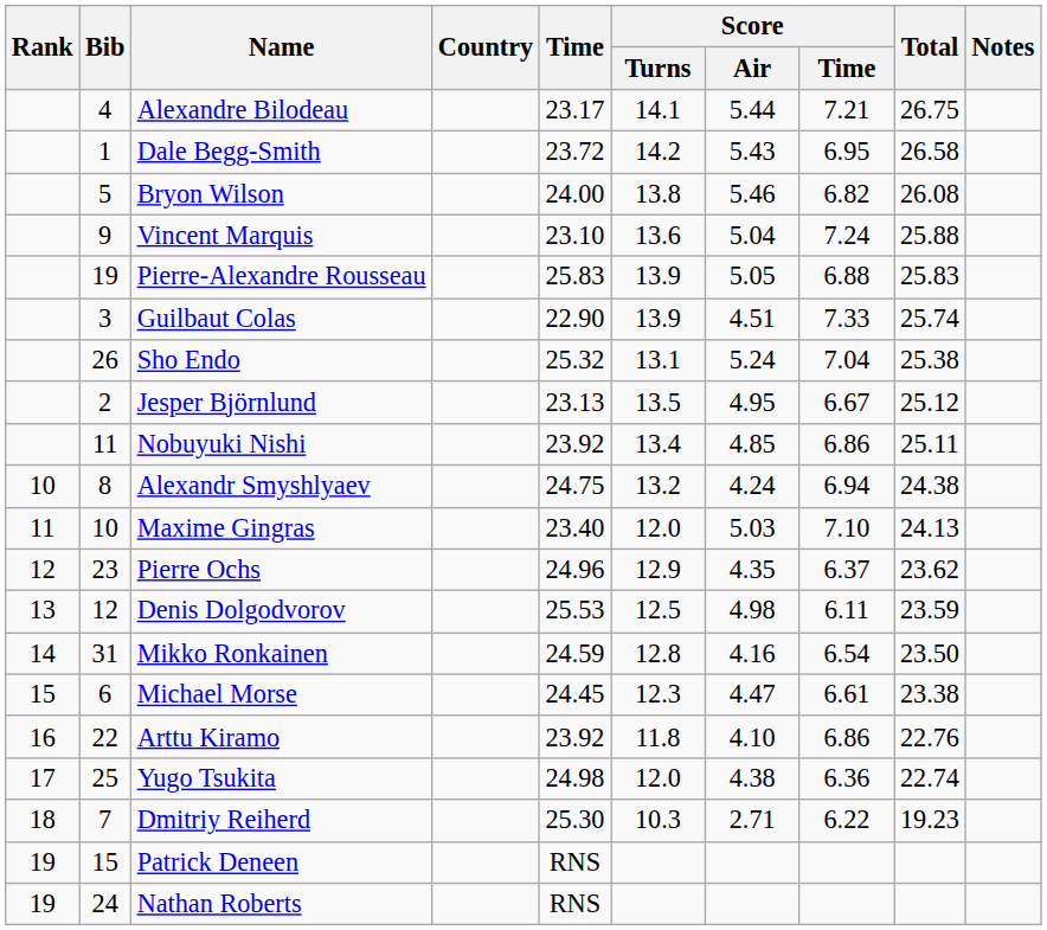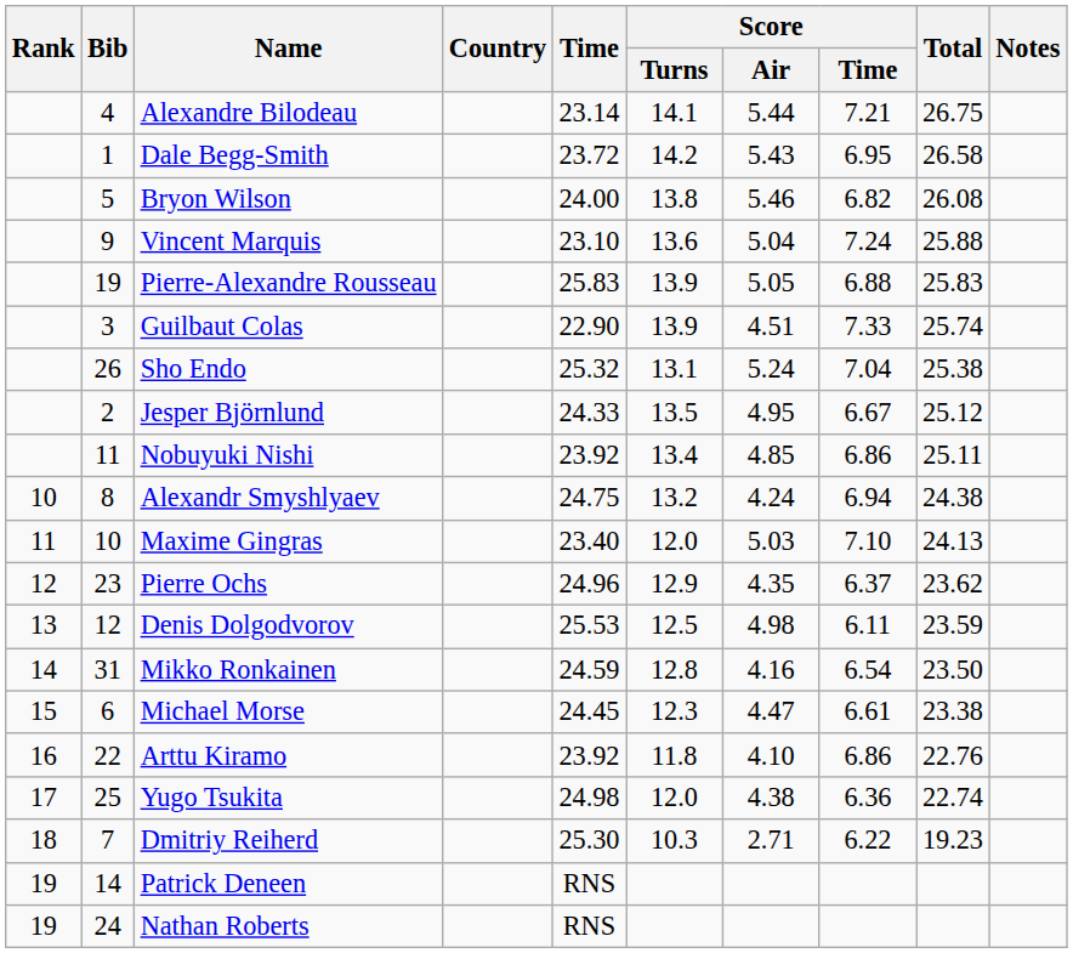Alexandre Bilodeau | Time: 23.17 -> 23.14
Jesper Björnlund | Time: 23.13 -> 24.33
Patrick Deneen | Bib: 15 -> 14
